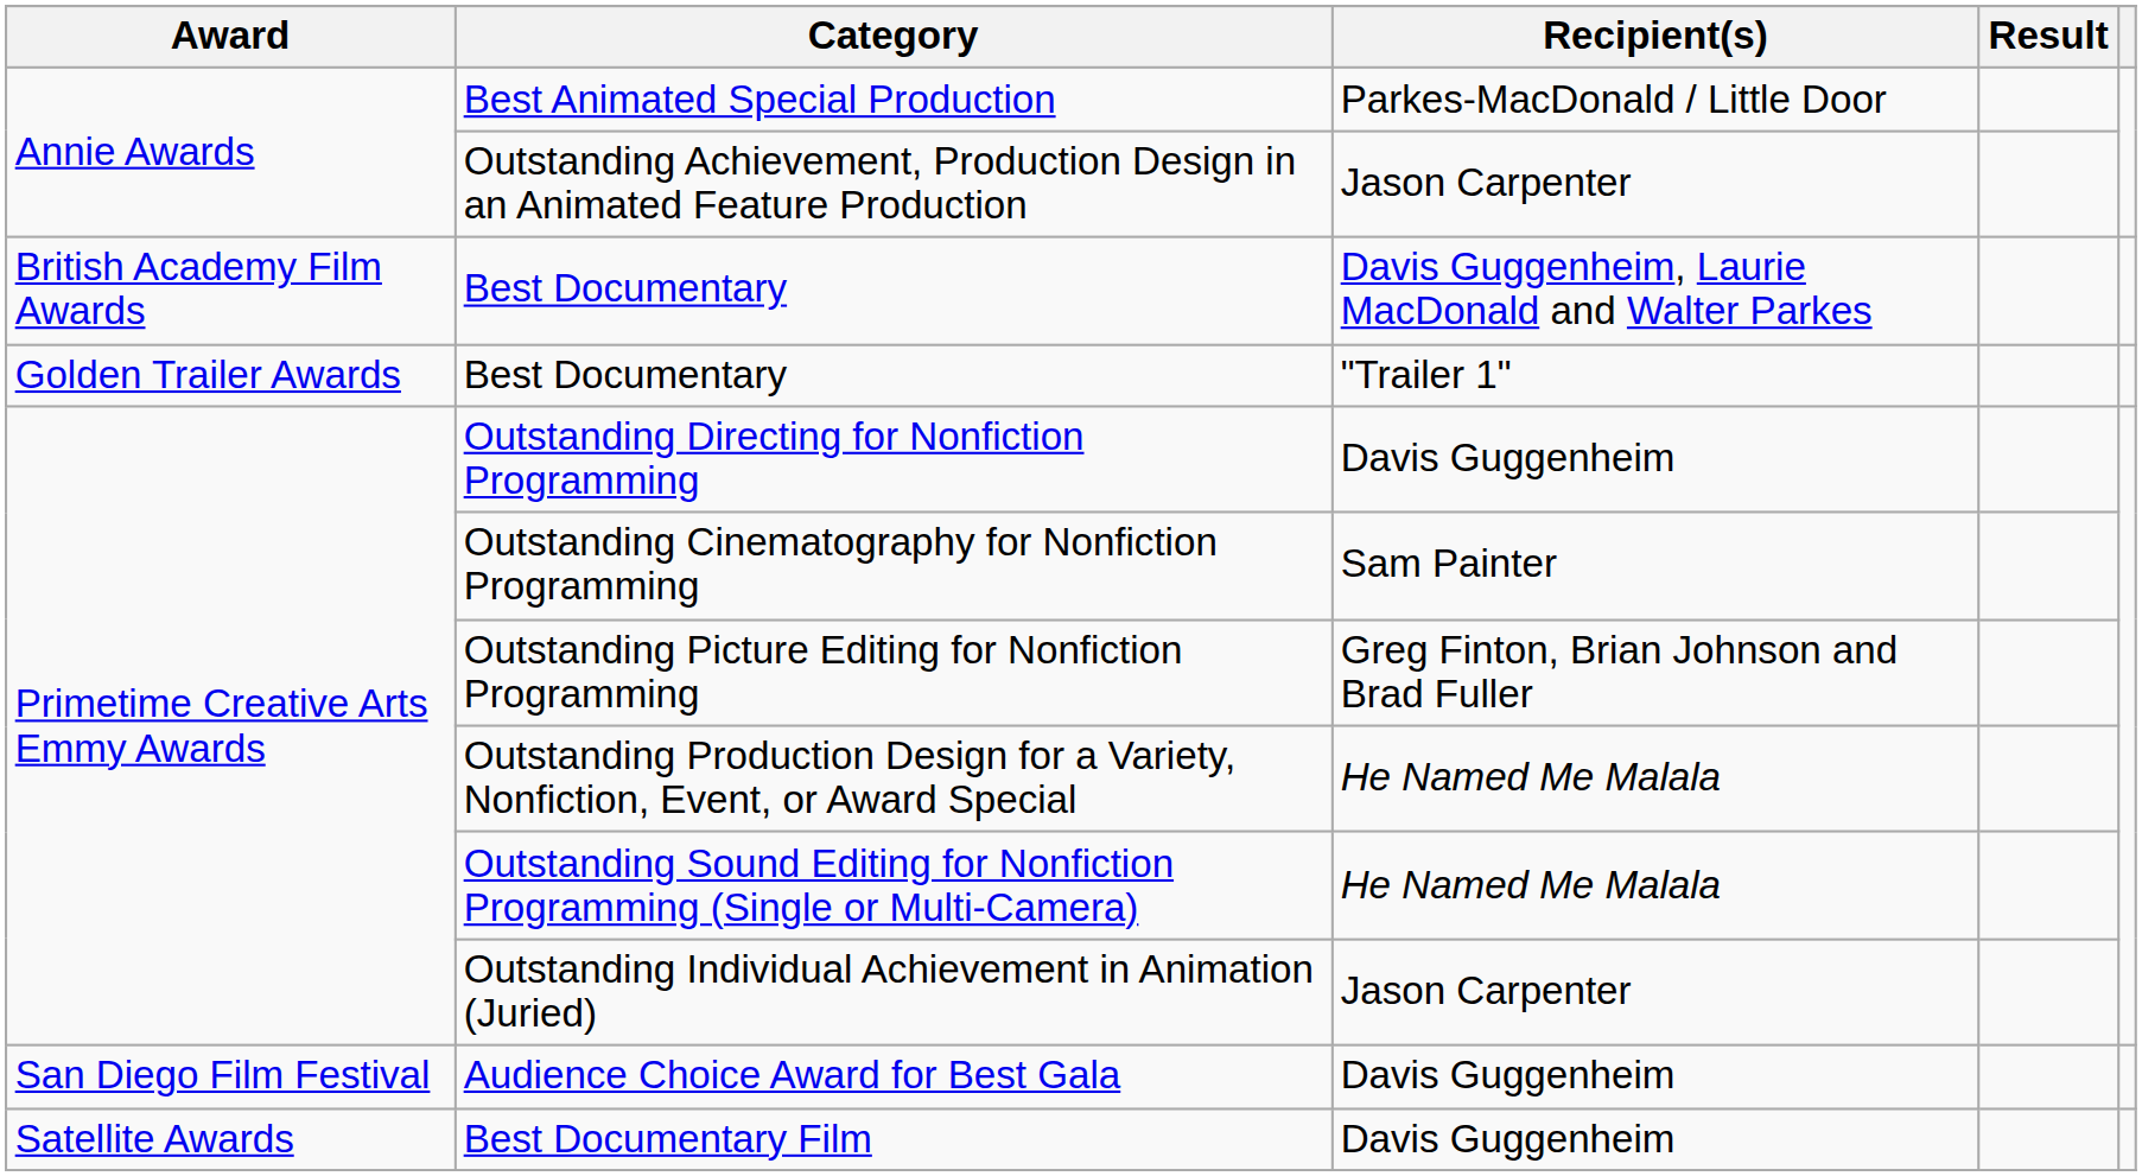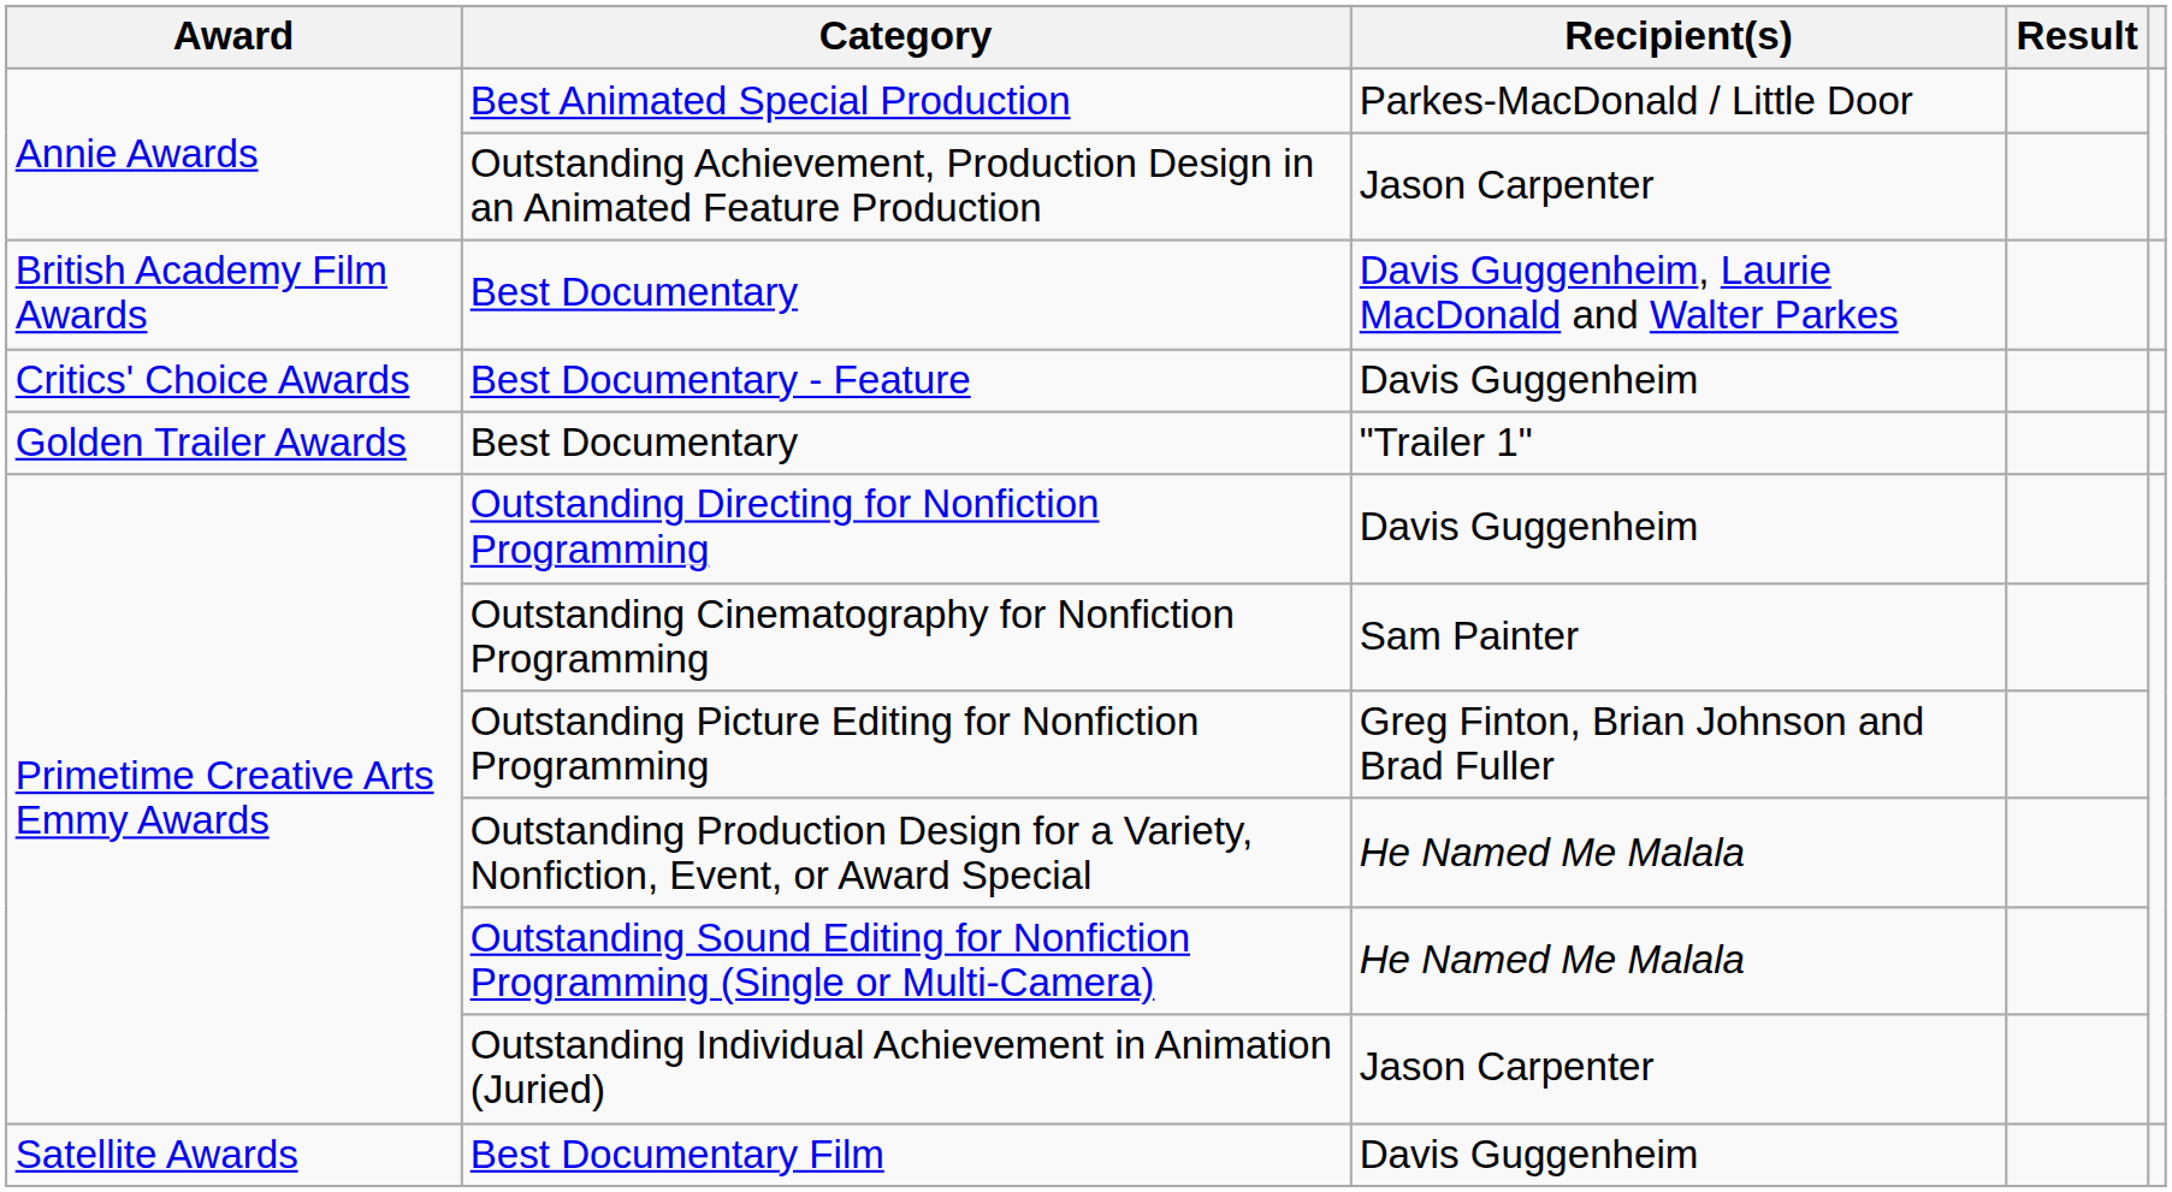+ row: Critics' Choice Awards | Best Documentary - Feature | Davis Guggenheim
- row: San Diego Film Festival | Audience Choice Award for Best Gala | Davis Guggenheim
